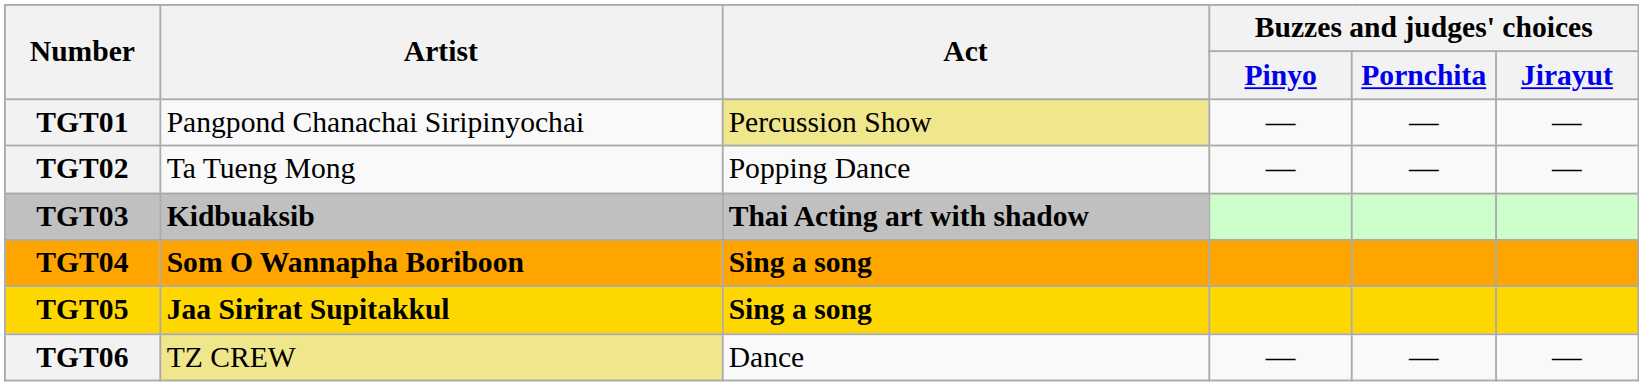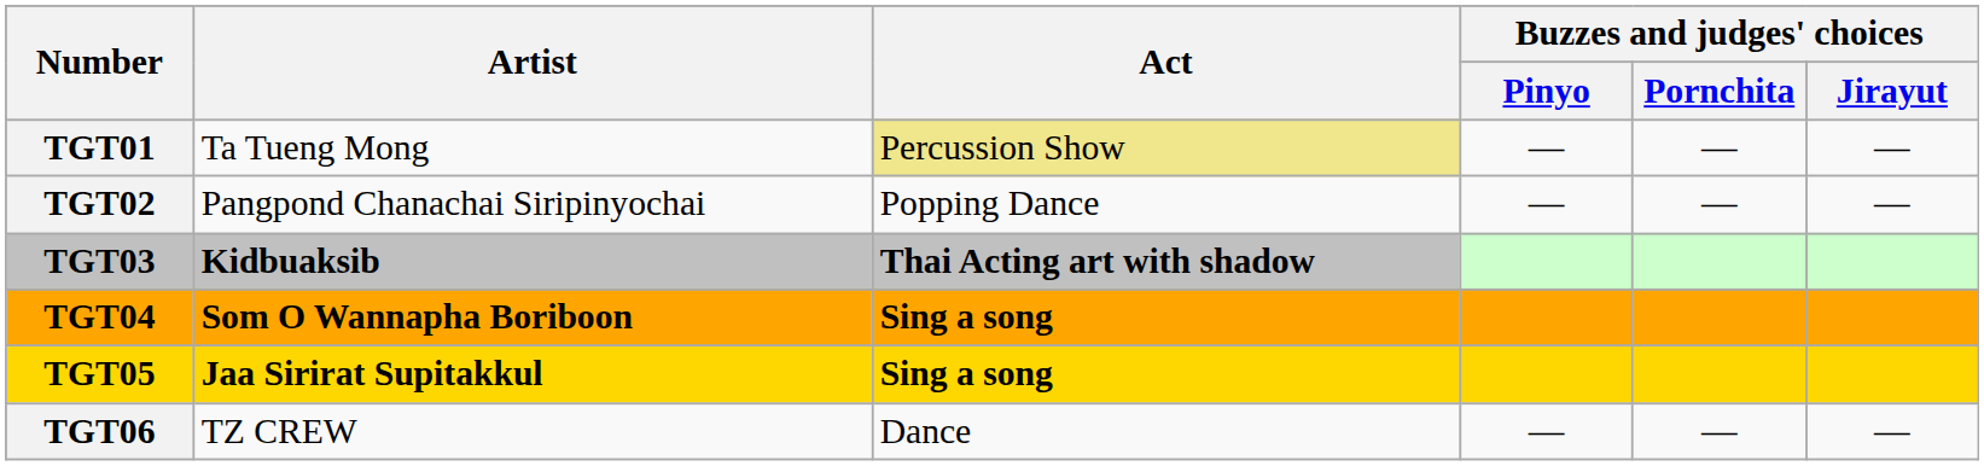TGT01 | Artist: Pangpond Chanachai Siripinyochai -> Ta Tueng Mong
TGT02 | Artist: Ta Tueng Mong -> Pangpond Chanachai Siripinyochai
TGT06 | Artist: khaki background -> no background
